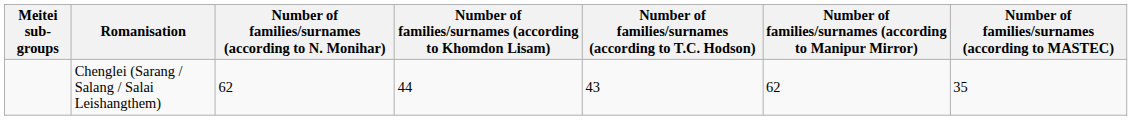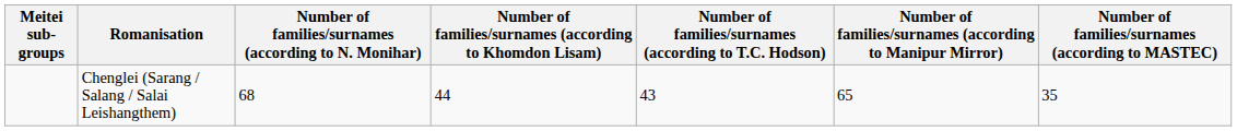Chenglei (Sarang / Salang / Salai Leishangthem) | Number of families/surnames (according to N. Monihar): 62 -> 68
Chenglei (Sarang / Salang / Salai Leishangthem) | Number of families/surnames (according to Manipur Mirror): 62 -> 65
